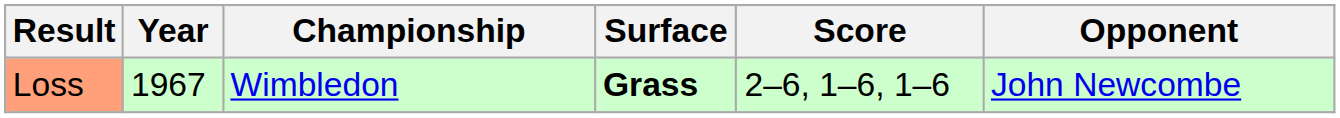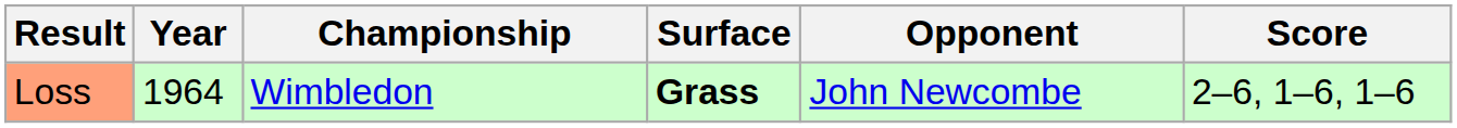columns swapped: Opponent <-> Score
Loss | Year: 1967 -> 1964
